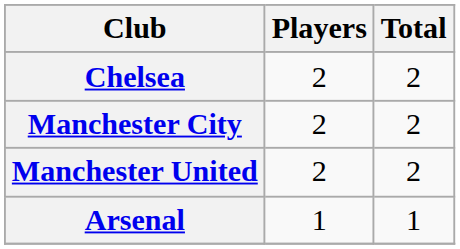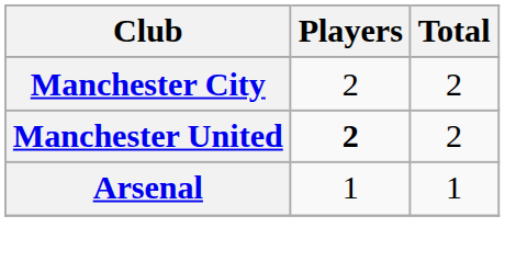- row: Chelsea | 2 | 2
Manchester United | Players: normal -> bold
